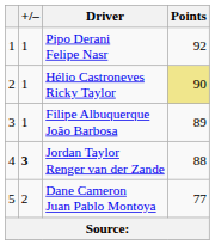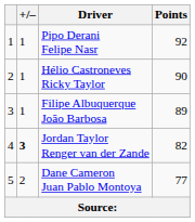Hélio Castroneves Ricky Taylor | Points: khaki background -> no background
Jordan Taylor Renger van der Zande | Points: 88 -> 82
